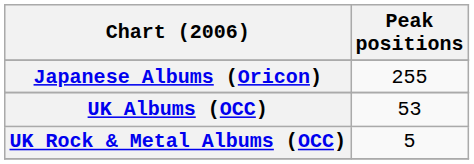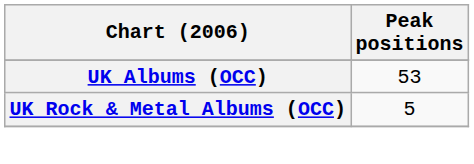- row: Japanese Albums (Oricon) | 255
